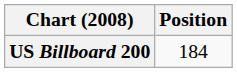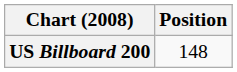US Billboard 200 | Position: 184 -> 148
